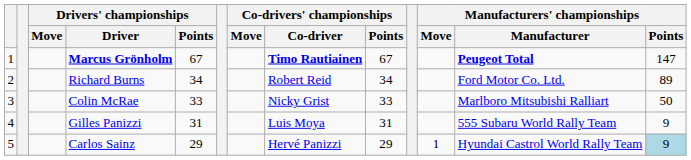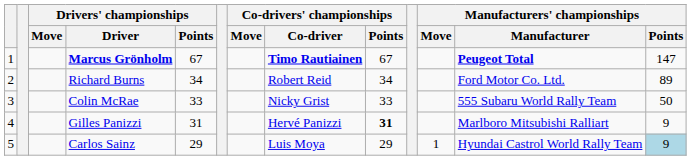Colin McRae | Manufacturers' championships / Manufacturer: Marlboro Mitsubishi Ralliart -> 555 Subaru World Rally Team
Gilles Panizzi | Co-drivers' championships / Co-driver: Luis Moya -> Hervé Panizzi
Gilles Panizzi | Co-drivers' championships / Points: normal -> bold
Gilles Panizzi | Manufacturers' championships / Manufacturer: 555 Subaru World Rally Team -> Marlboro Mitsubishi Ralliart
Carlos Sainz | Co-drivers' championships / Co-driver: Hervé Panizzi -> Luis Moya
